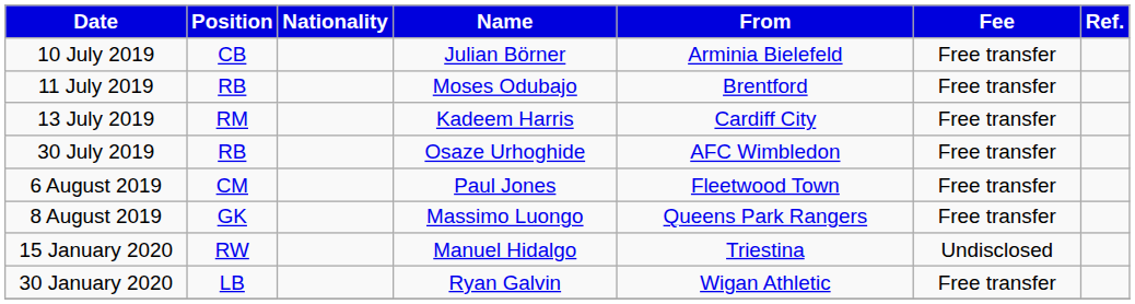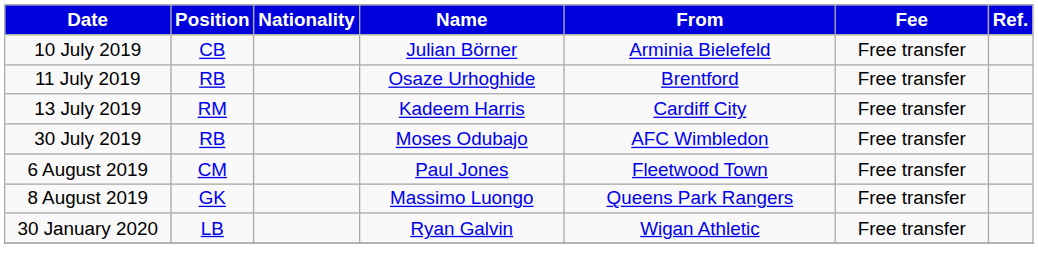11 July 2019 | Name: Moses Odubajo -> Osaze Urhoghide
30 July 2019 | Name: Osaze Urhoghide -> Moses Odubajo
- row: 15 January 2020 | RW | Manuel Hidalgo | Triestina | Undisclosed
